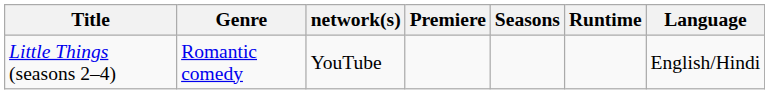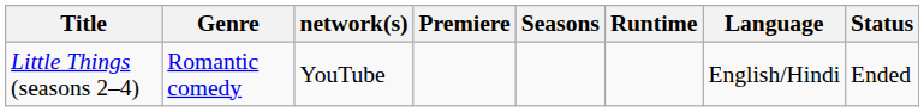+ column: Status | Ended
